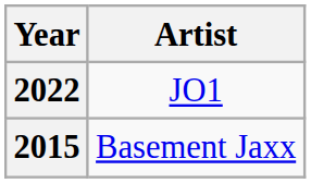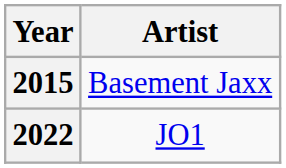rows swapped: 2015 <-> 2022
